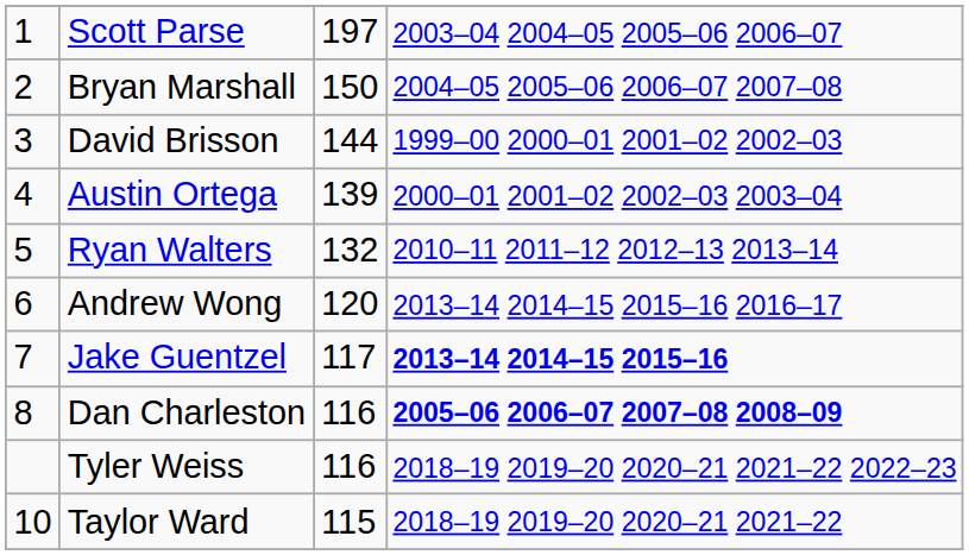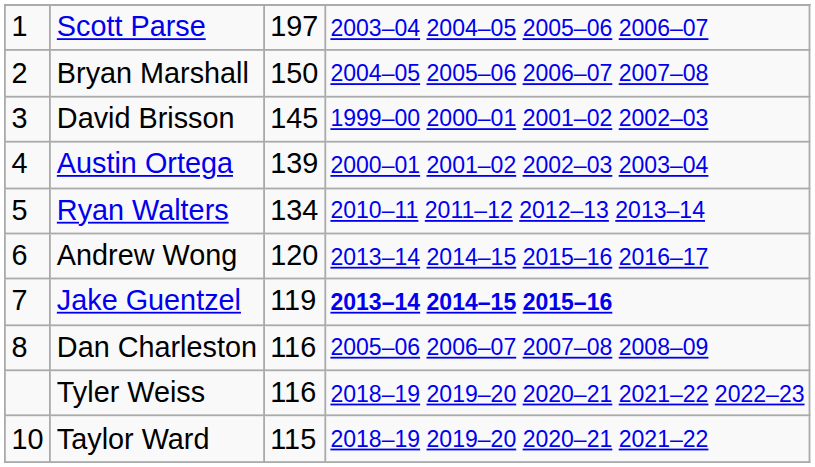David Brisson | column 3: 144 -> 145
Ryan Walters | column 3: 132 -> 134
Jake Guentzel | column 3: 117 -> 119
Dan Charleston | column 4: bold -> normal
